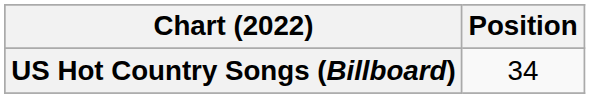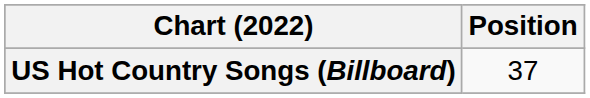US Hot Country Songs (Billboard) | Position: 34 -> 37
